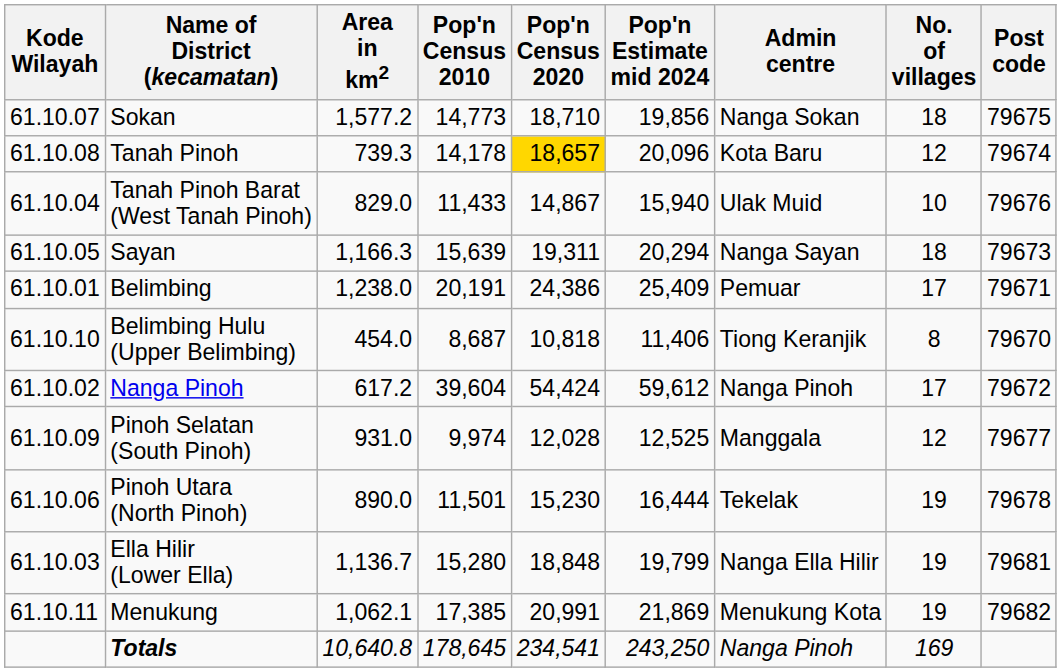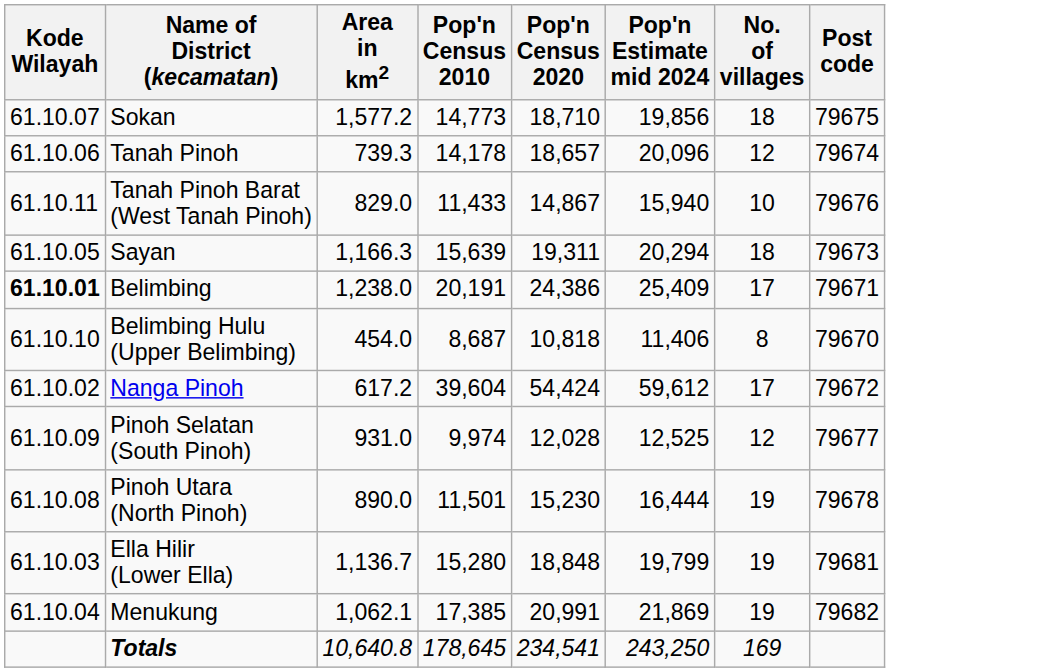- column: Admin centre | Nanga Sokan | Kota Baru | Ulak Muid | Nanga Sayan | Pemuar | Tiong Keranjik | Nanga Pinoh | Manggala | Tekelak | Nanga Ella Hilir | Menukung Kota | Nanga Pinoh
Tanah Pinoh | Kode Wilayah: 61.10.08 -> 61.10.06
Tanah Pinoh | Pop'n Census 2020: gold background -> no background
Tanah Pinoh Barat (West Tanah Pinoh) | Kode Wilayah: 61.10.04 -> 61.10.11
Belimbing | Kode Wilayah: normal -> bold
Pinoh Utara (North Pinoh) | Kode Wilayah: 61.10.06 -> 61.10.08
Menukung | Kode Wilayah: 61.10.11 -> 61.10.04
